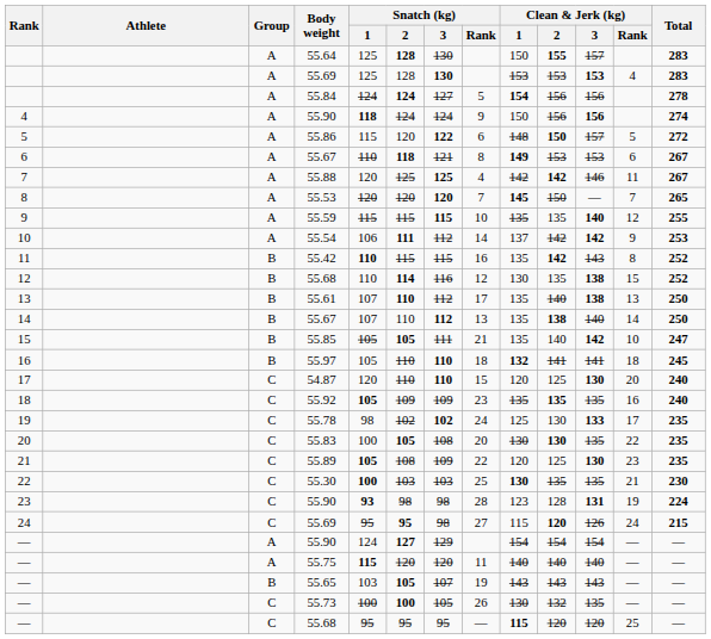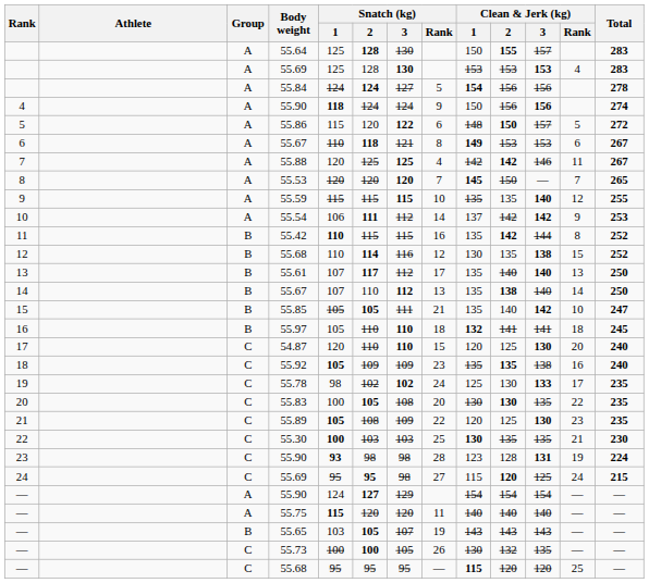55.42 | Clean & Jerk (kg) / 3: 143 -> 144
55.61 | Snatch (kg) / 2: 110 -> 117
55.61 | Clean & Jerk (kg) / 3: 138 -> 140
55.92 | Clean & Jerk (kg) / 3: 135 -> 138
24 / 55.69 | Clean & Jerk (kg) / 3: 126 -> 125
